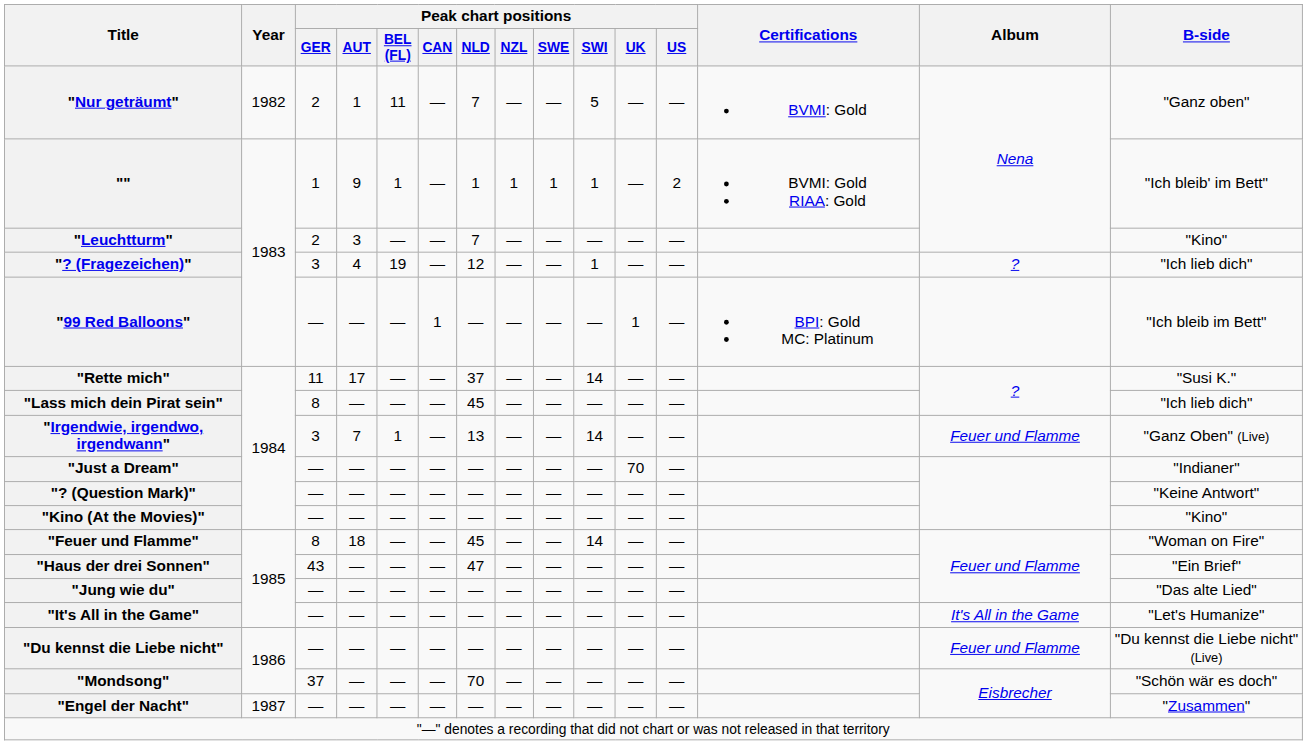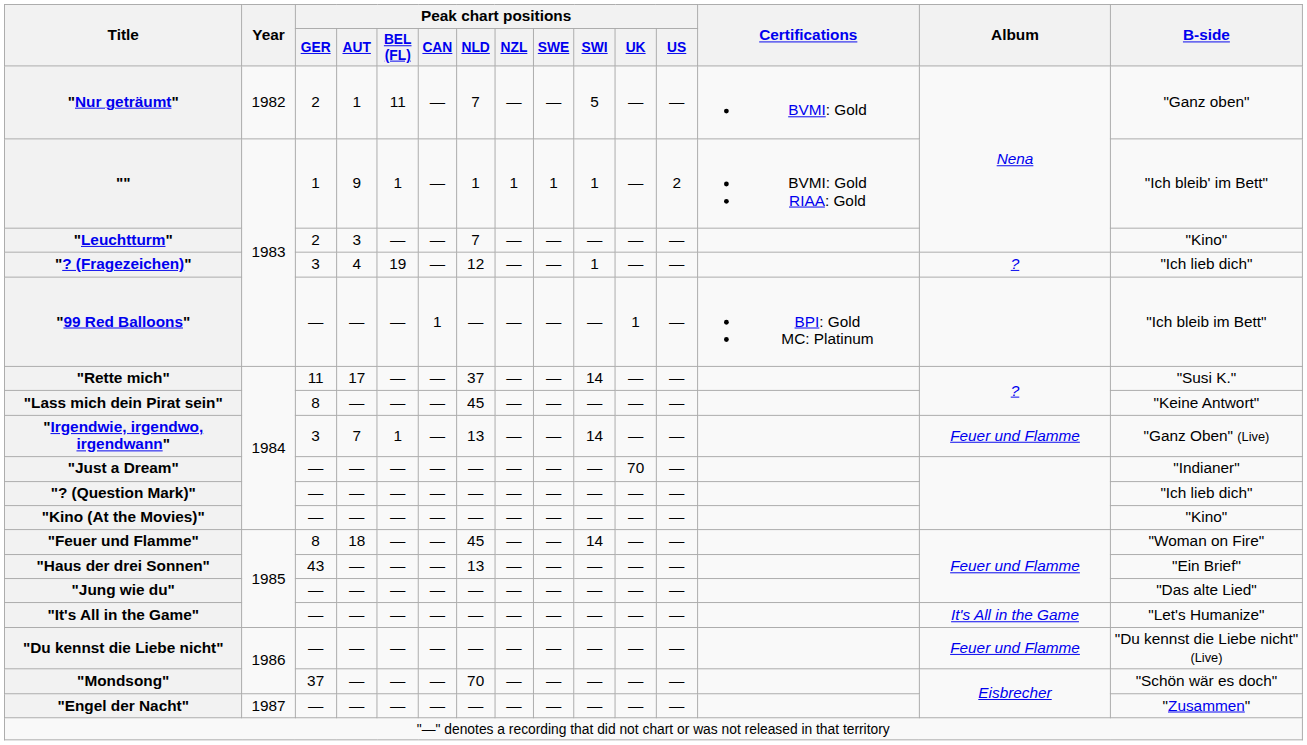"Lass mich dein Pirat sein" | B-side: "Ich lieb dich" -> "Keine Antwort"
"? (Question Mark)" | B-side: "Keine Antwort" -> "Ich lieb dich"
"Haus der drei Sonnen" | Peak chart positions / NLD: 47 -> 13
